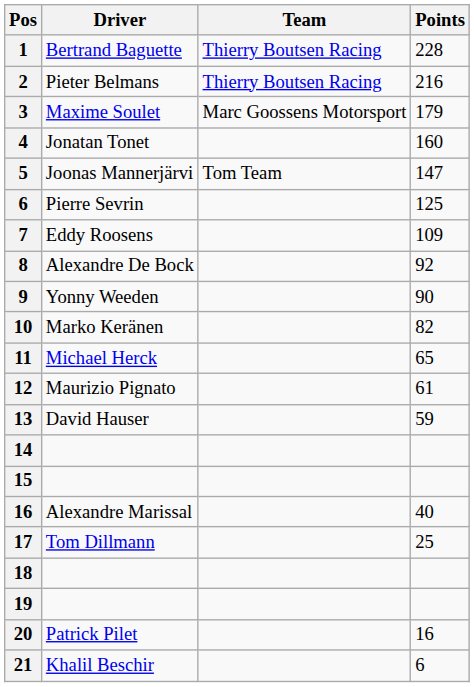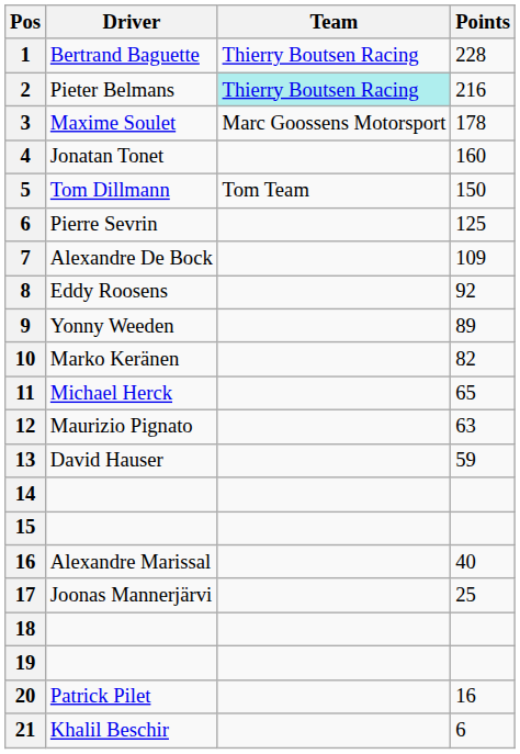2 | Team: no background -> paleturquoise background
3 | Points: 179 -> 178
5 | Driver: Joonas Mannerjärvi -> Tom Dillmann
5 | Points: 147 -> 150
7 | Driver: Eddy Roosens -> Alexandre De Bock
8 | Driver: Alexandre De Bock -> Eddy Roosens
9 | Points: 90 -> 89
12 | Points: 61 -> 63
17 | Driver: Tom Dillmann -> Joonas Mannerjärvi
